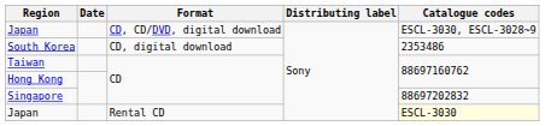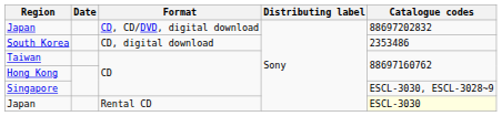Japan / CD, CD/DVD, digital download | Catalogue codes: ESCL-3030, ESCL-3028~9 -> 88697202832
Singapore | Catalogue codes: 88697202832 -> ESCL-3030, ESCL-3028~9
